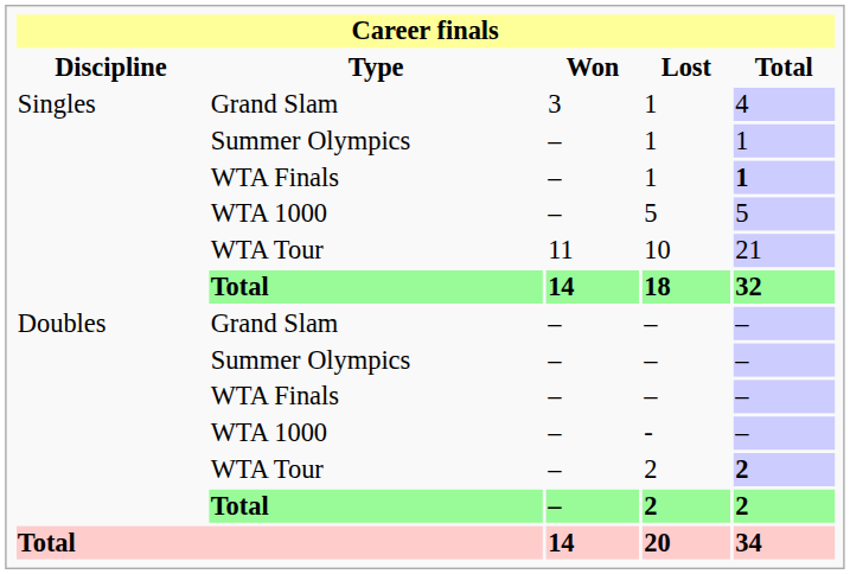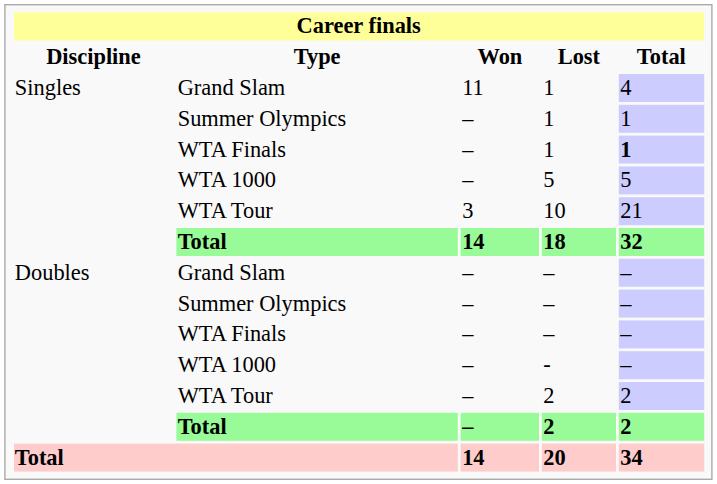Grand Slam / 1 | Won: 3 -> 11
10 | Won: 11 -> 3
WTA Tour / 2 | Total: bold -> normal
